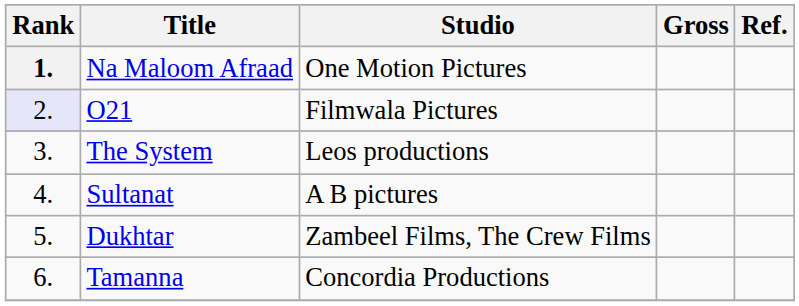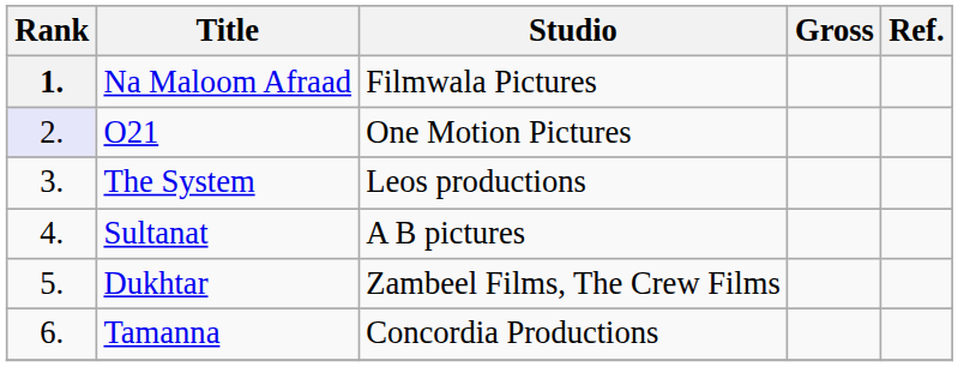Na Maloom Afraad | Studio: One Motion Pictures -> Filmwala Pictures
O21 | Studio: Filmwala Pictures -> One Motion Pictures
